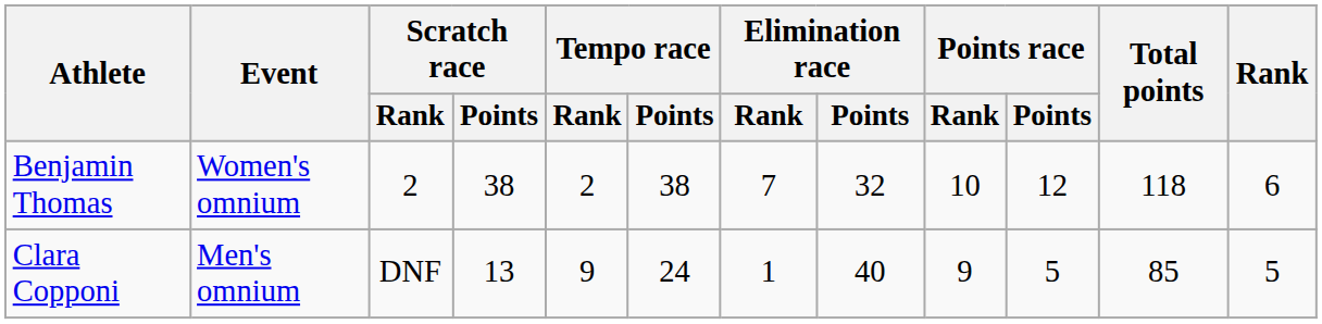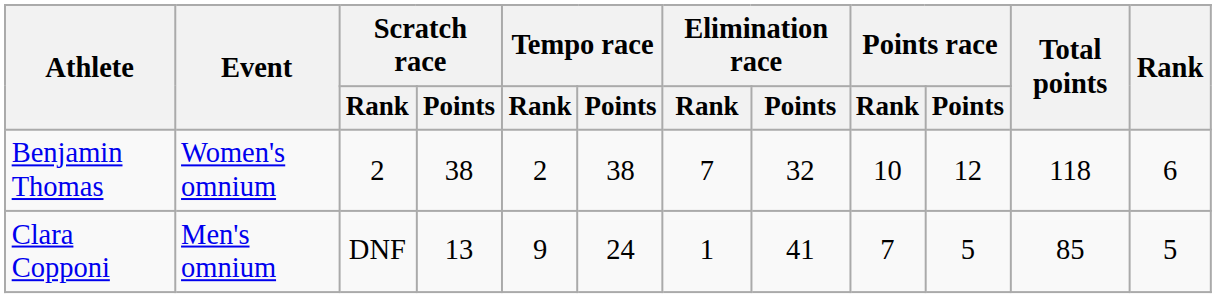Clara Copponi | Elimination race / Points: 40 -> 41
Clara Copponi | Points race / Rank: 9 -> 7
